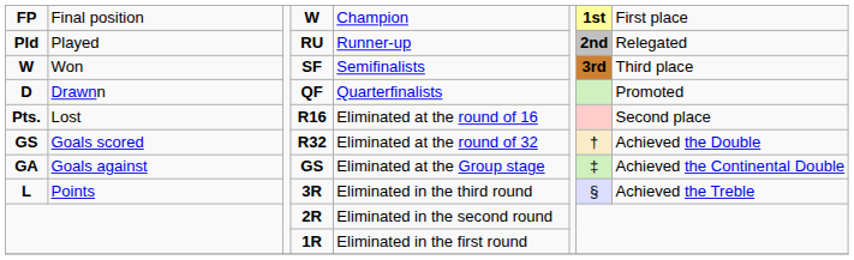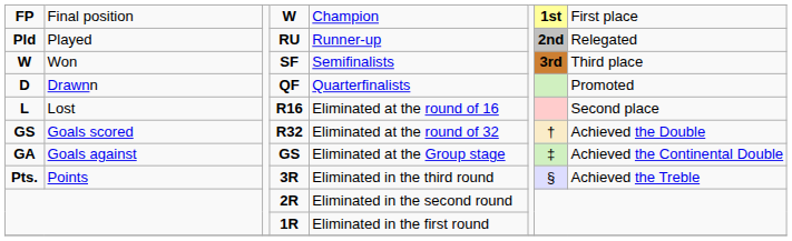R16 | column 1: Pts. -> L
3R | column 1: L -> Pts.
